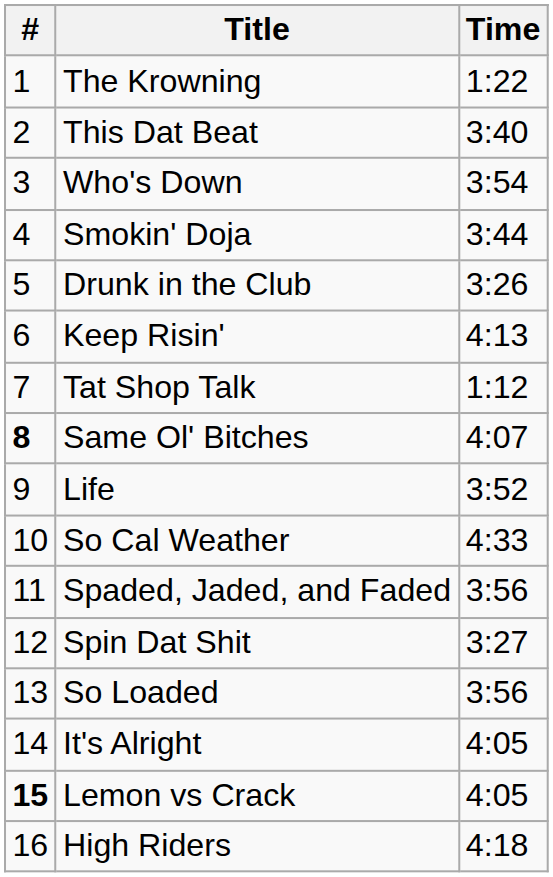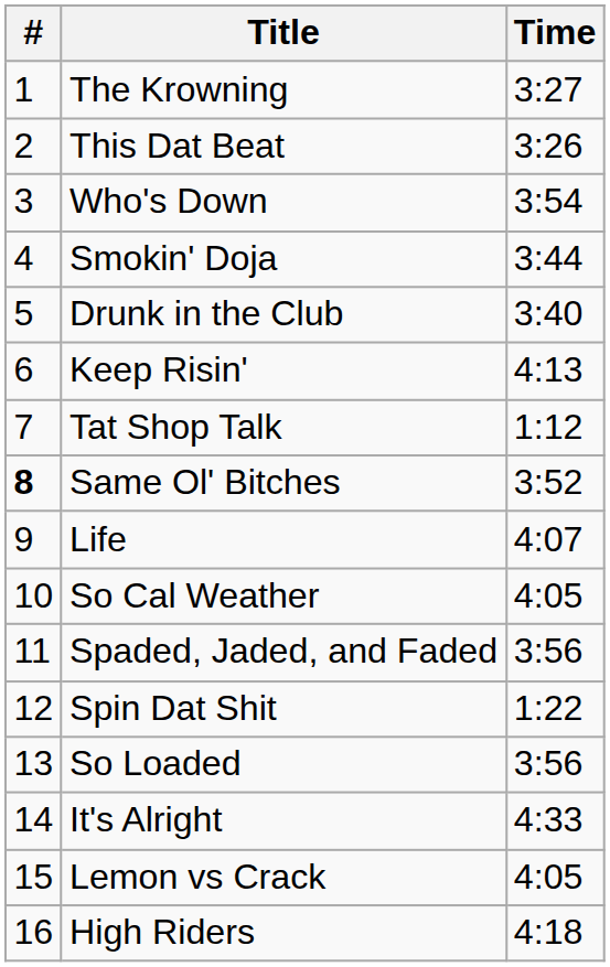The Krowning | Time: 1:22 -> 3:27
This Dat Beat | Time: 3:40 -> 3:26
Drunk in the Club | Time: 3:26 -> 3:40
Same Ol' Bitches | Time: 4:07 -> 3:52
Life | Time: 3:52 -> 4:07
So Cal Weather | Time: 4:33 -> 4:05
Spin Dat Shit | Time: 3:27 -> 1:22
It's Alright | Time: 4:05 -> 4:33
Lemon vs Crack | #: bold -> normal
